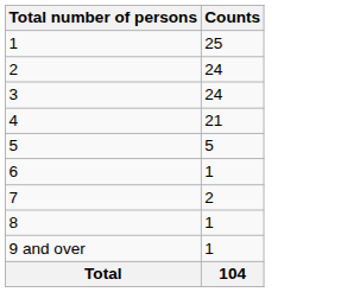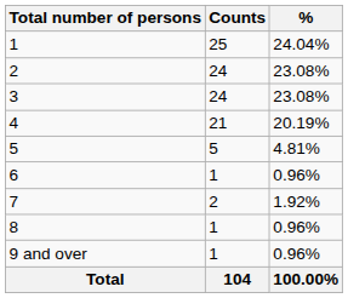+ column: % | 24.04% | 23.08% | 23.08% | 20.19% | 4.81% | 0.96% | 1.92% | 0.96% | 0.96% | 100.00%
